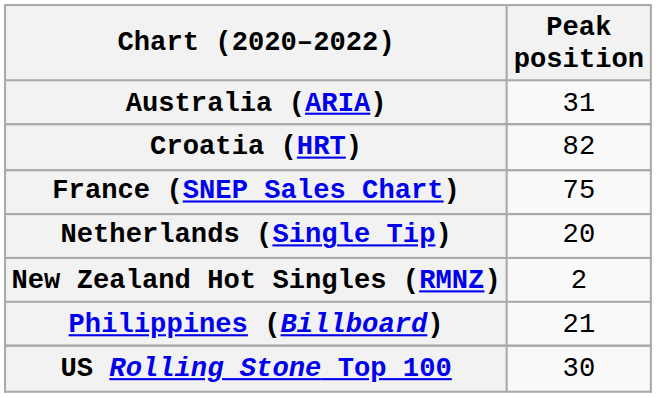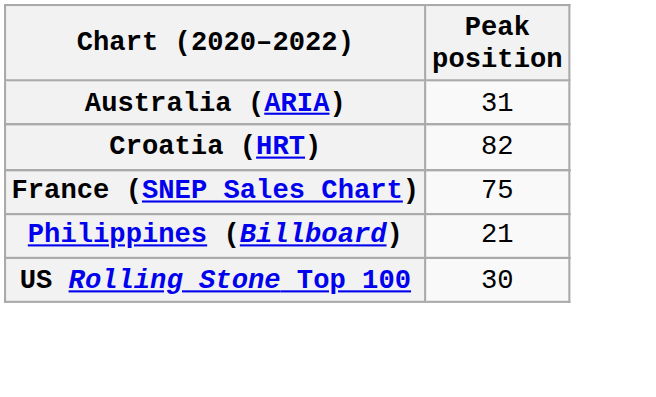- row: Netherlands (Single Tip) | 20
- row: New Zealand Hot Singles (RMNZ) | 2
